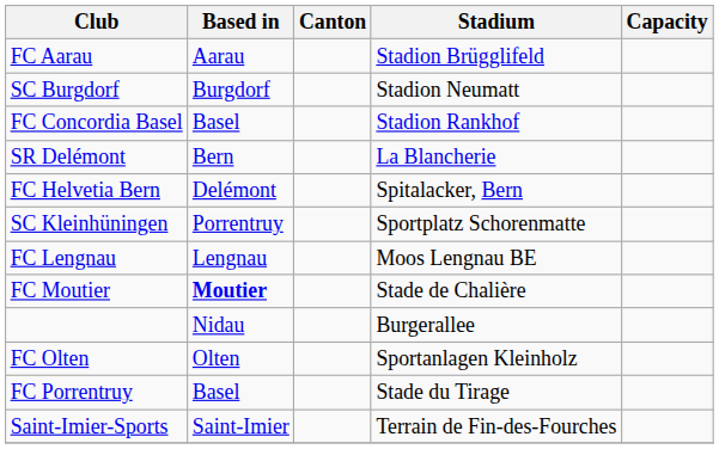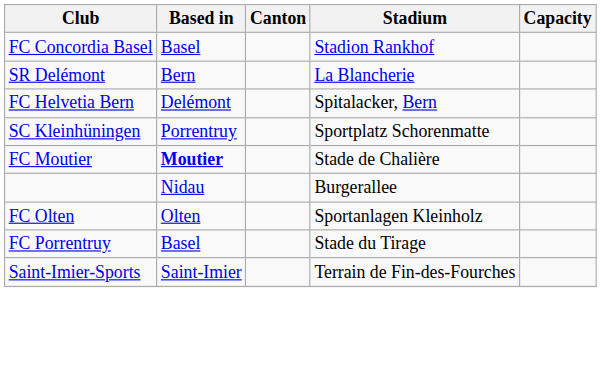- row: FC Aarau | Aarau | Stadion Brügglifeld
- row: SC Burgdorf | Burgdorf | Stadion Neumatt
- row: FC Lengnau | Lengnau | Moos Lengnau BE
